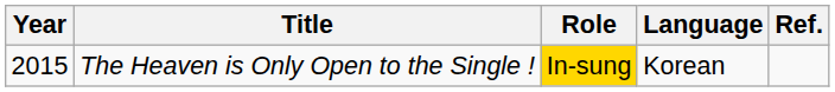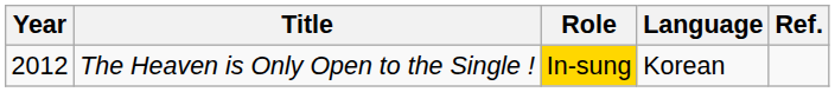The Heaven is Only Open to the Single ! | Year: 2015 -> 2012
